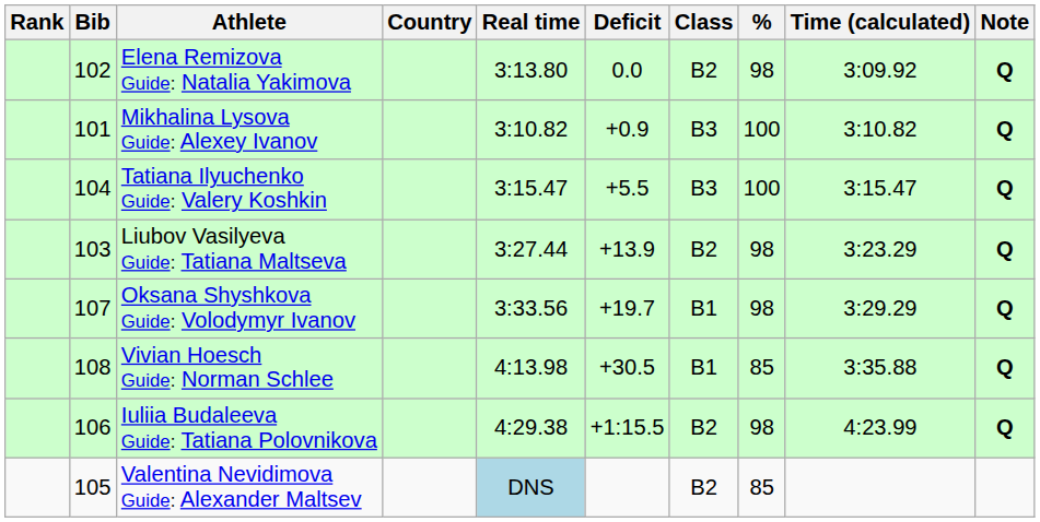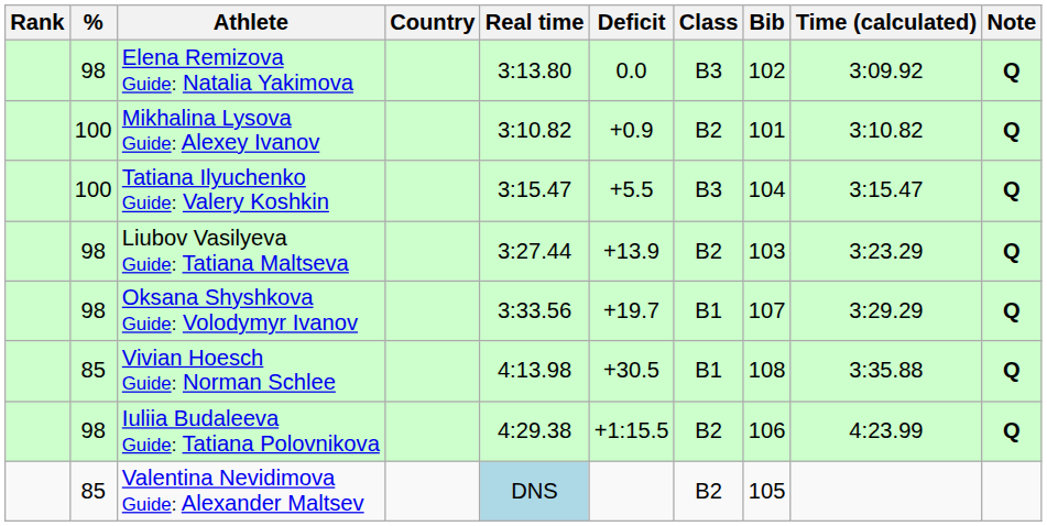columns swapped: Bib <-> %
Elena Remizova Guide: Natalia Yakimova | Class: B2 -> B3
Mikhalina Lysova Guide: Alexey Ivanov | Class: B3 -> B2
